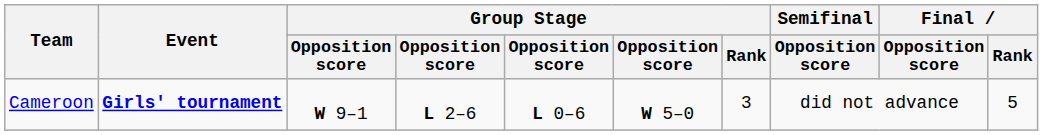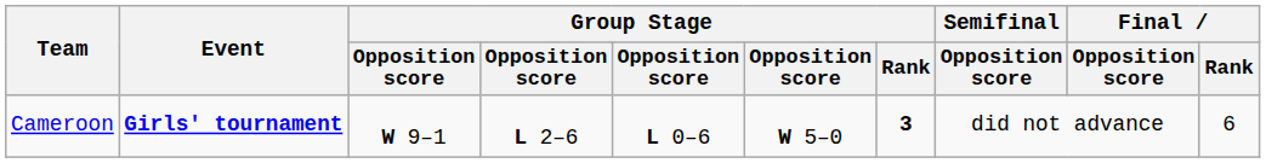Cameroon | Group Stage / Rank: normal -> bold
Cameroon | Final / Rank: 5 -> 6
